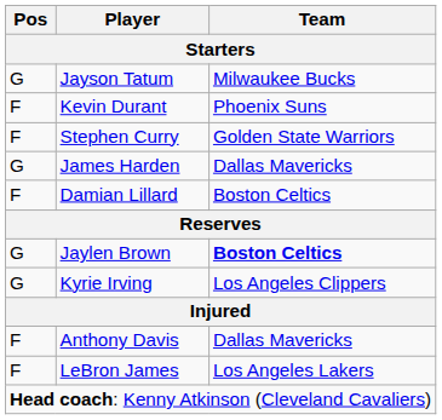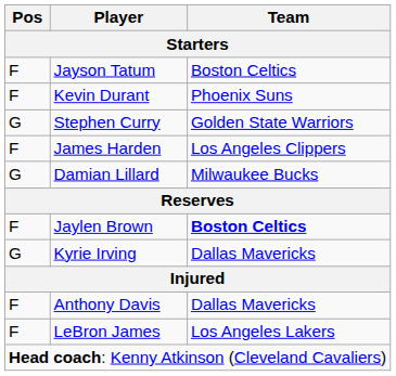Jayson Tatum | Pos: G -> F
Jayson Tatum | Team: Milwaukee Bucks -> Boston Celtics
Stephen Curry | Pos: F -> G
James Harden | Pos: G -> F
James Harden | Team: Dallas Mavericks -> Los Angeles Clippers
Damian Lillard | Pos: F -> G
Damian Lillard | Team: Boston Celtics -> Milwaukee Bucks
Jaylen Brown | Pos: G -> F
Kyrie Irving | Team: Los Angeles Clippers -> Dallas Mavericks
